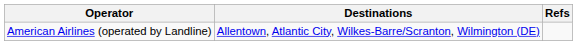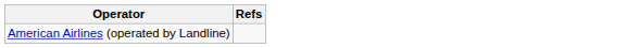- column: Destinations | Allentown, Atlantic City, Wilkes-Barre/Scranton, Wilmington (DE)
